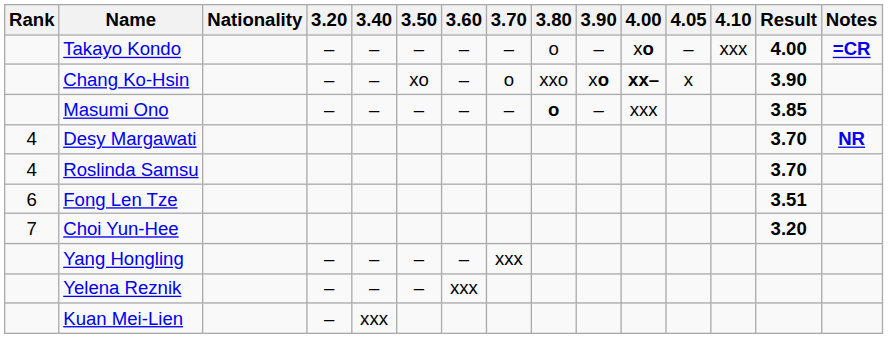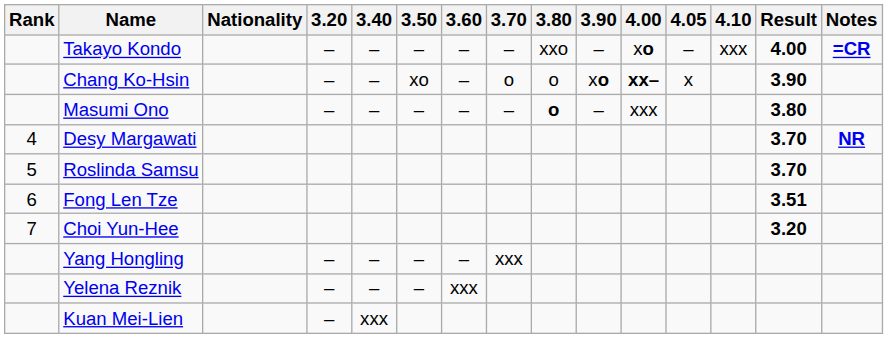Takayo Kondo | 3.80: o -> xxo
Chang Ko-Hsin | 3.80: xxo -> o
Masumi Ono | Result: 3.85 -> 3.80
Roslinda Samsu | Rank: 4 -> 5
